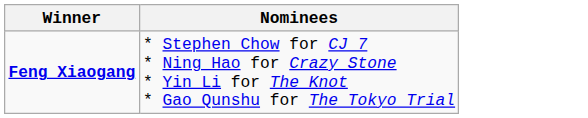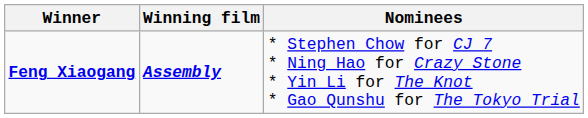+ column: Winning film | Assembly
